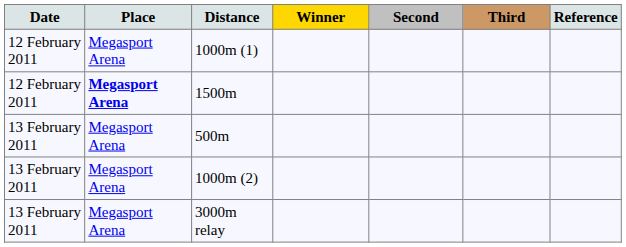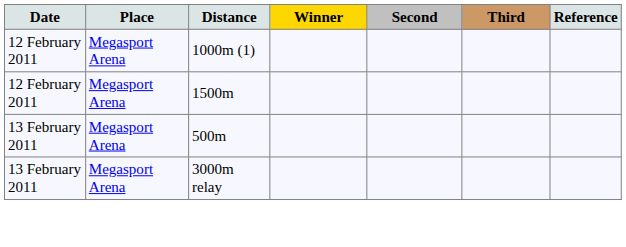1500m | Place: bold -> normal
- row: 13 February 2011 | Megasport Arena | 1000m (2)
